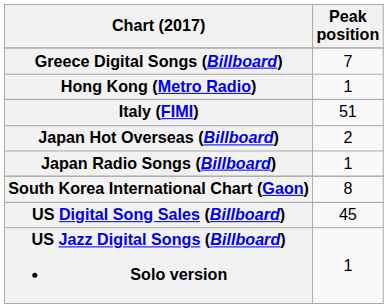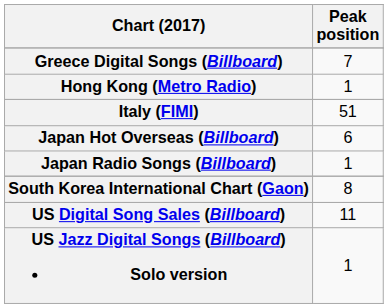Japan Hot Overseas (Billboard) | Peak position: 2 -> 6
US Digital Song Sales (Billboard) | Peak position: 45 -> 11
